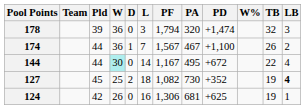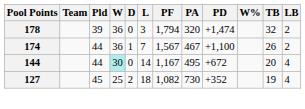178 | LB: 3 -> 2
144 | TB: 22 -> 20
127 | LB: bold -> normal
- row: 124 | 42 | 26 | 0 | 16 | 1,306 | 681 | +625 | 19 | 1
